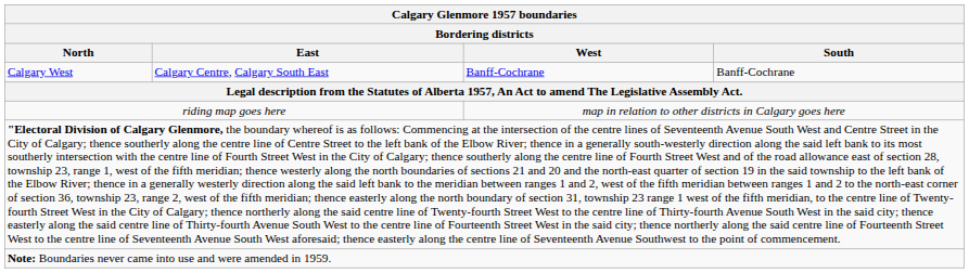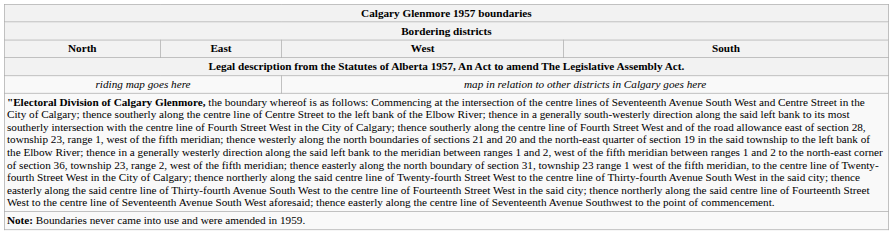- row: Calgary West | Calgary Centre, Calgary South East | Banff-Cochrane | Banff-Cochrane
